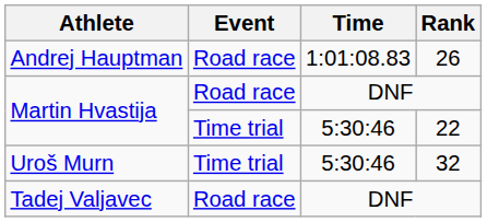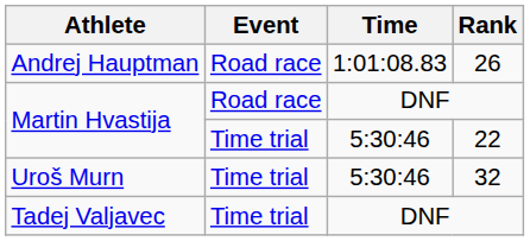Tadej Valjavec | Event: Road race -> Time trial
